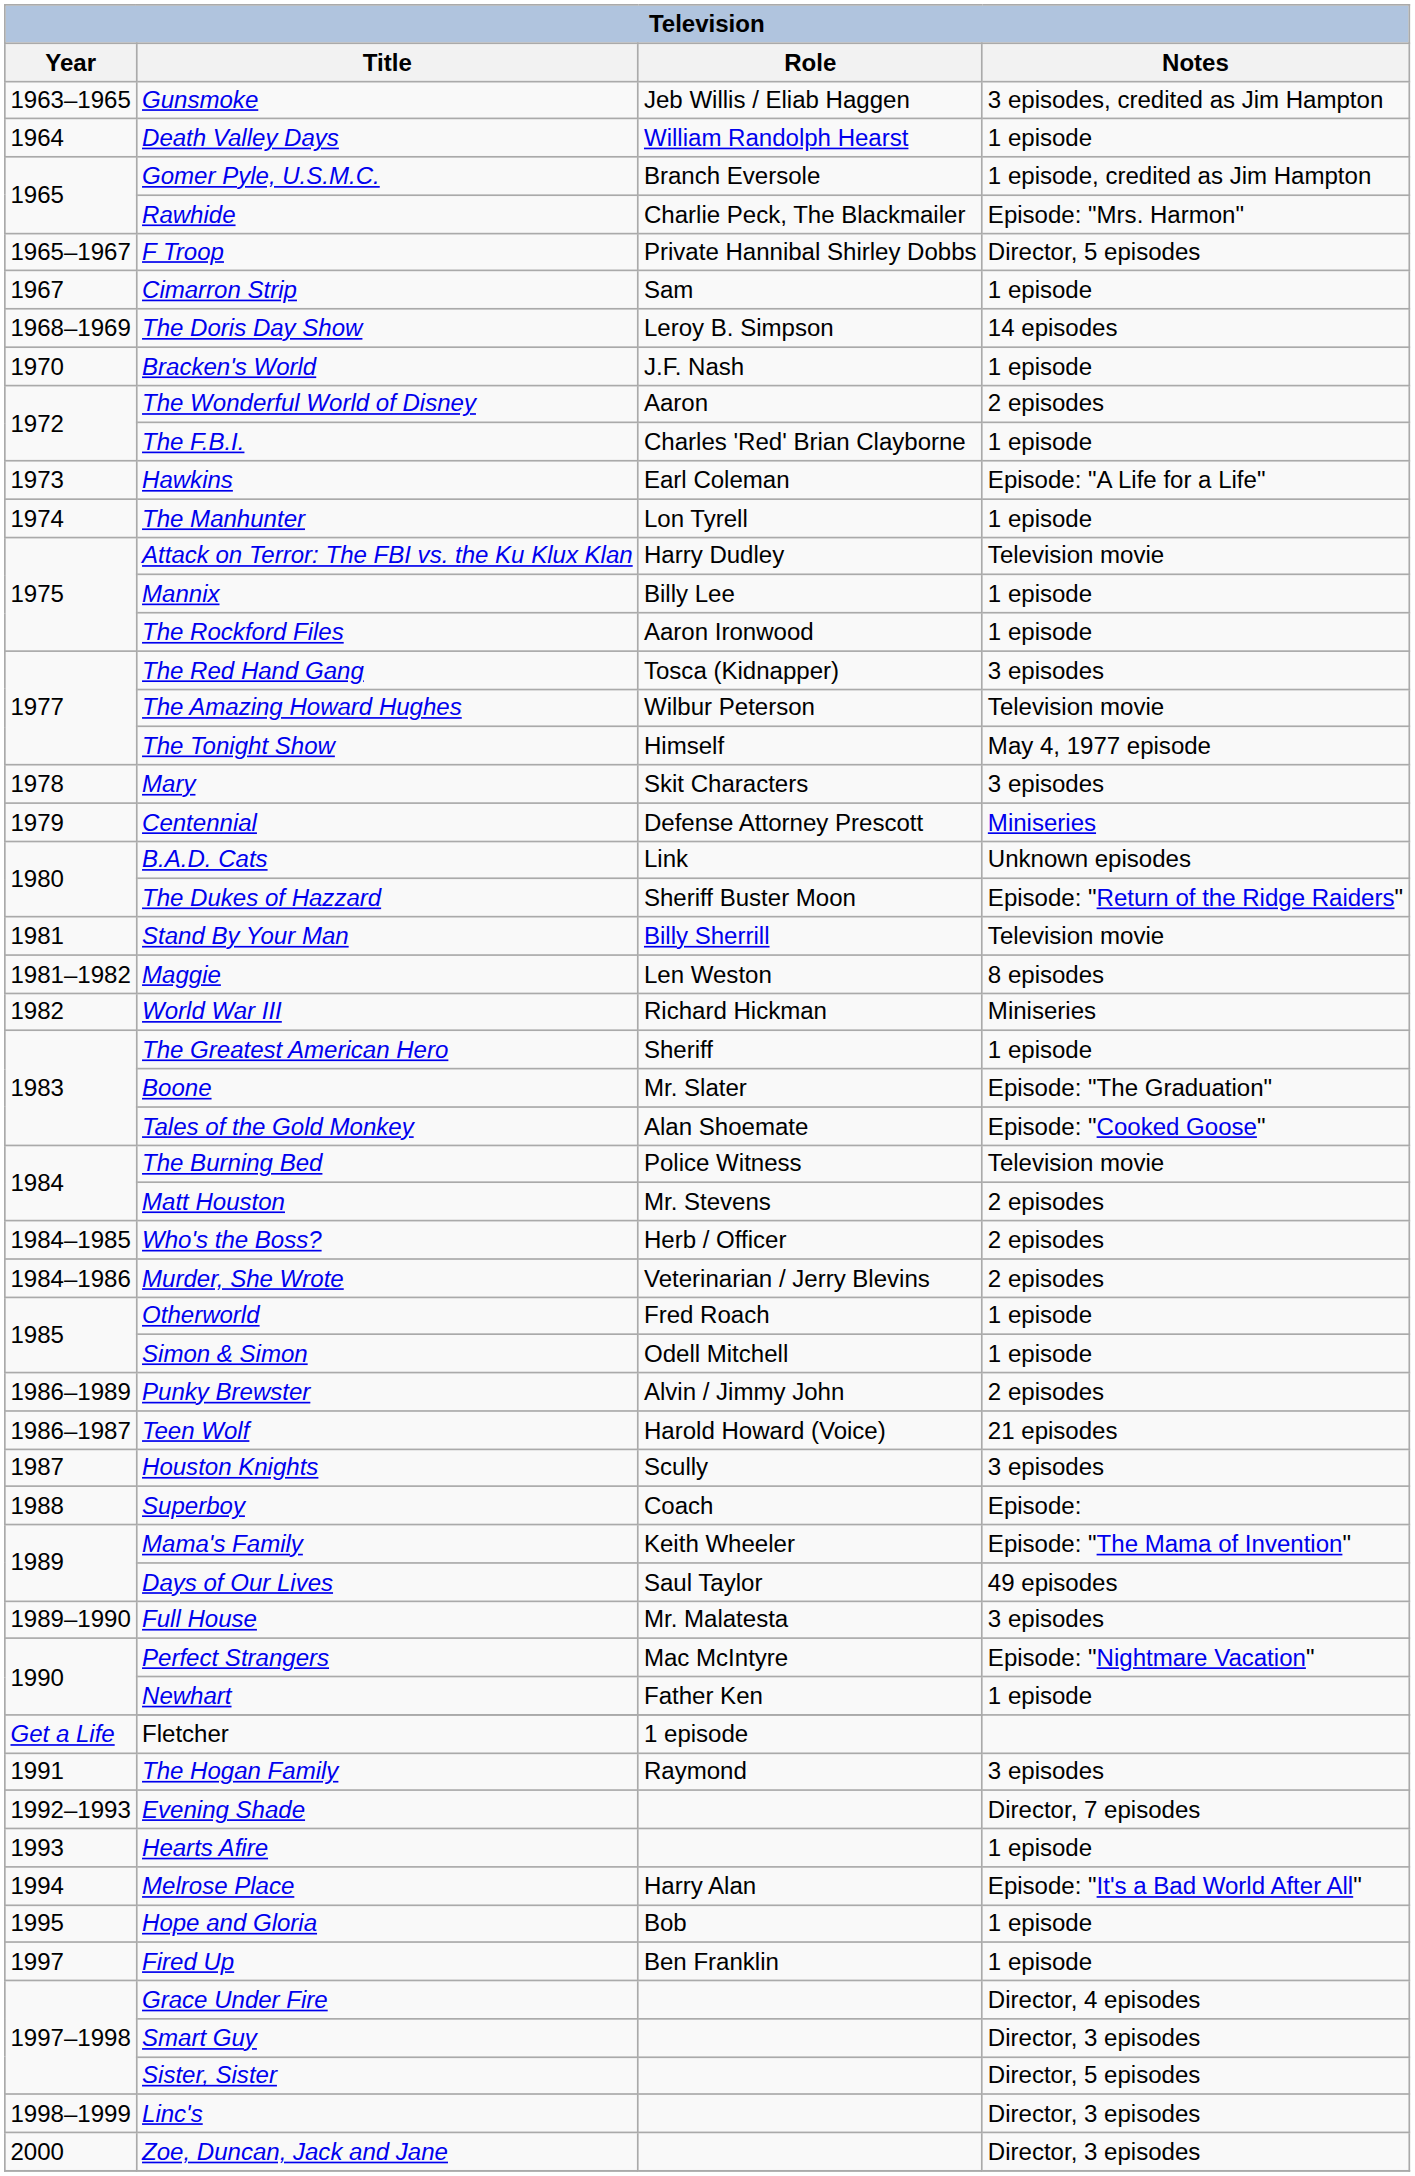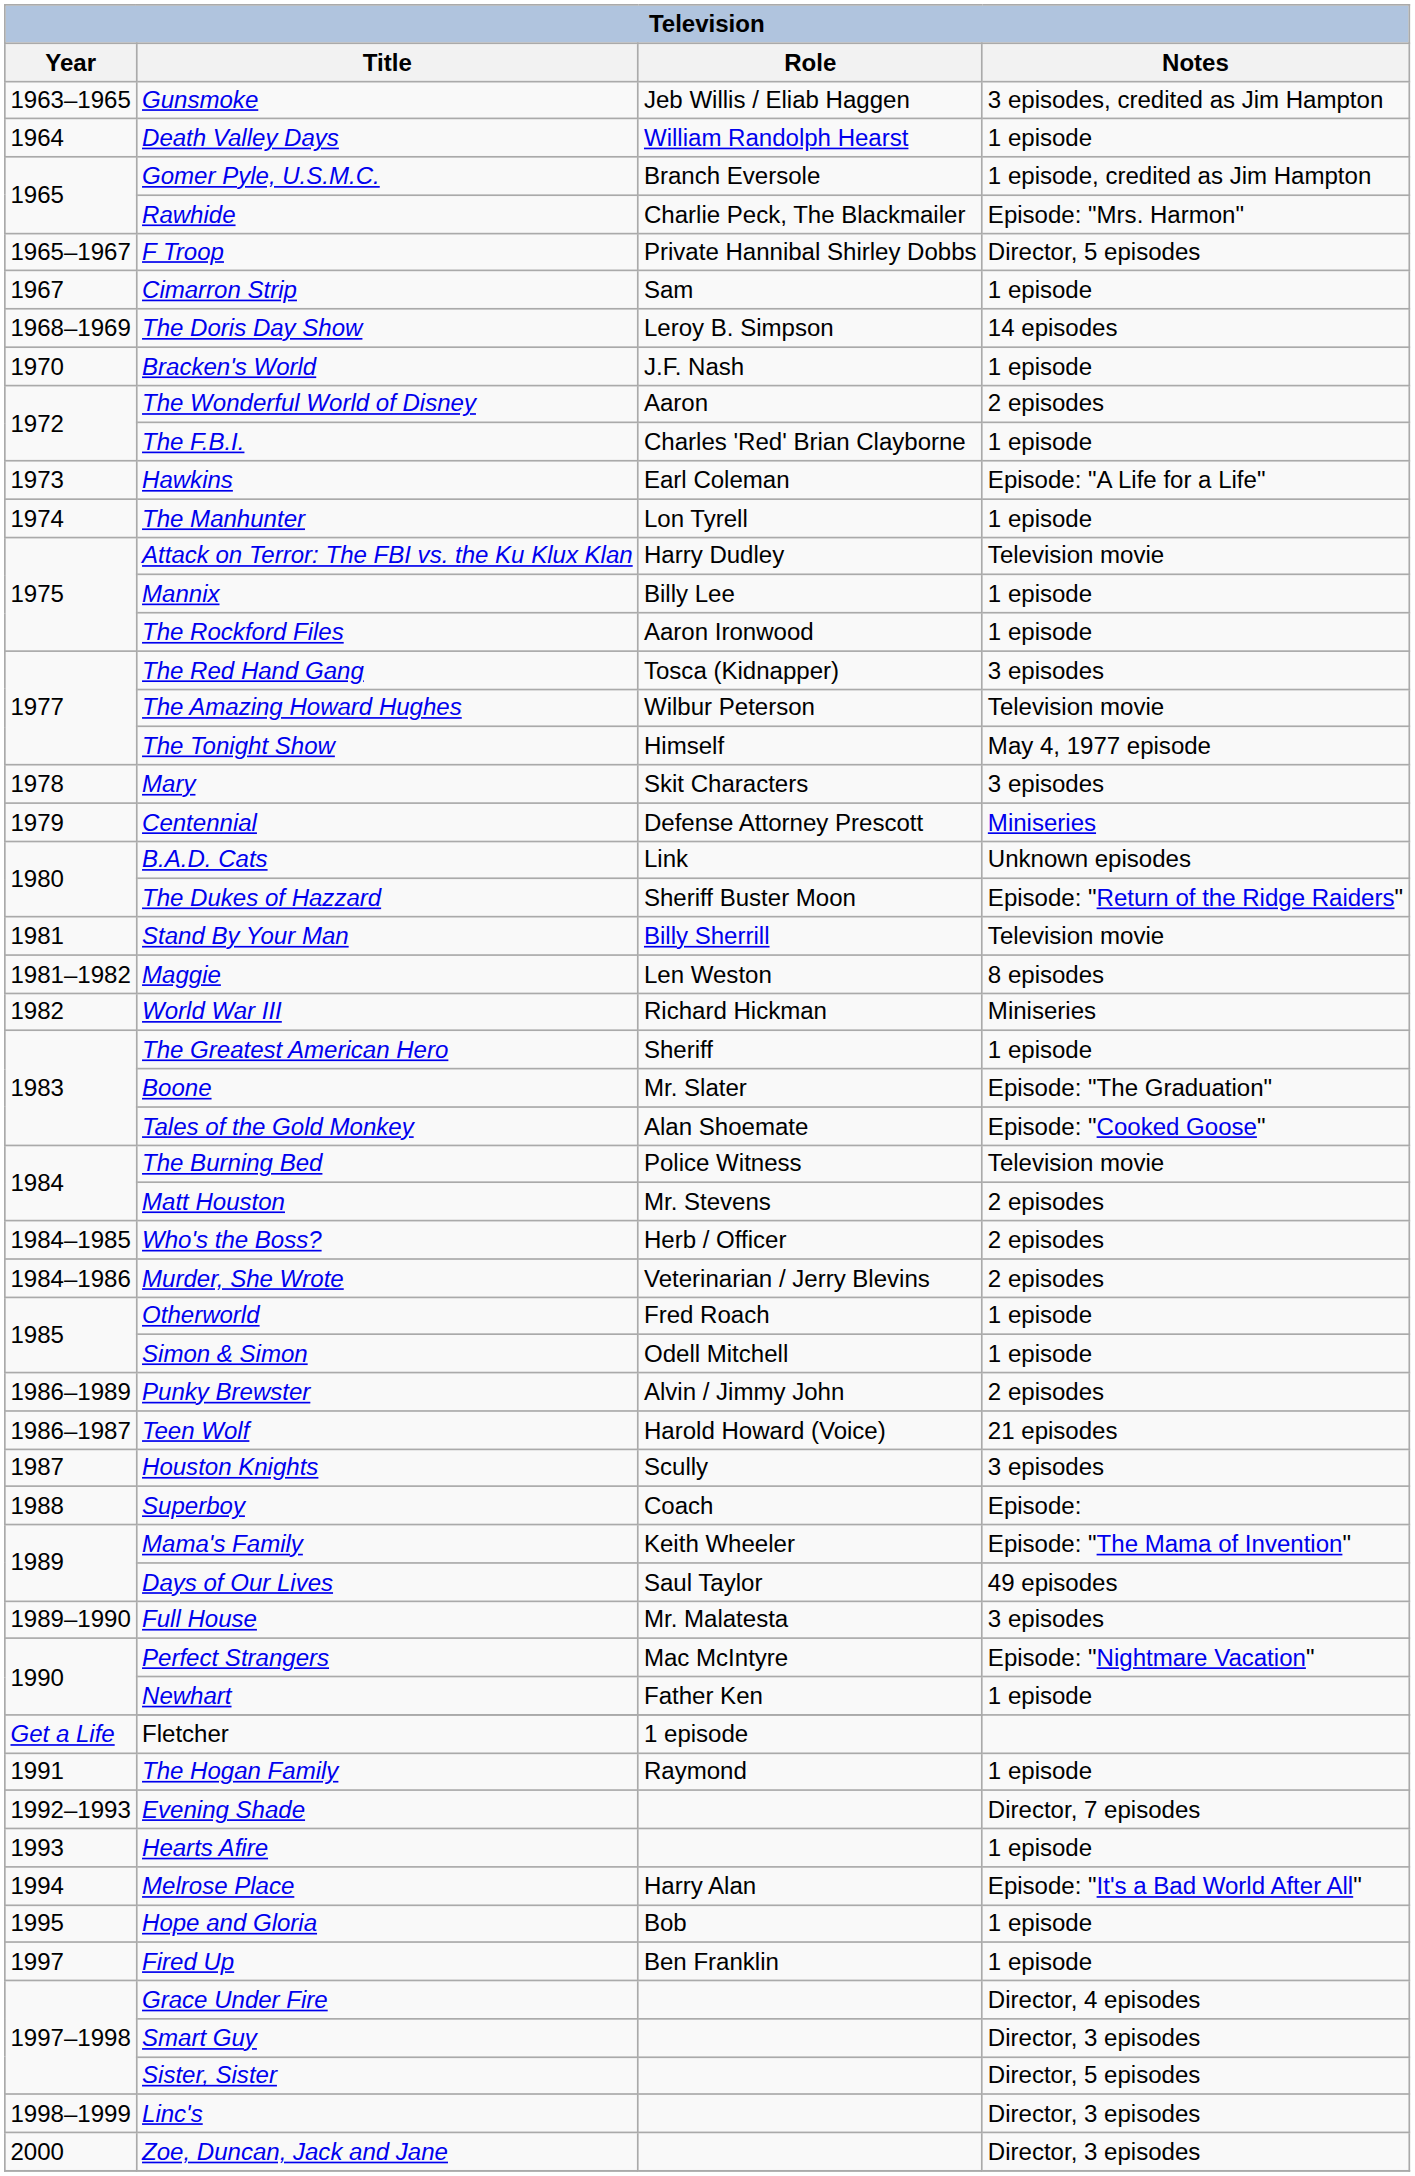The Hogan Family | Notes: 3 episodes -> 1 episode
